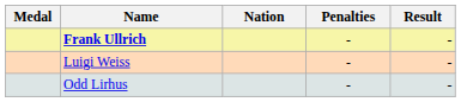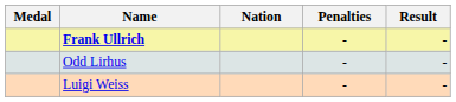rows swapped: Odd Lirhus <-> Luigi Weiss
